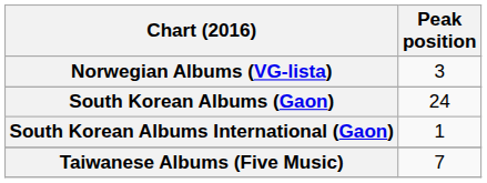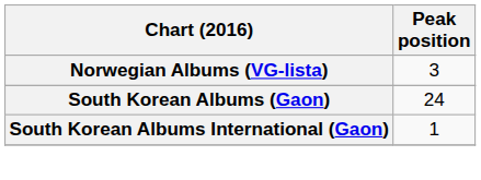- row: Taiwanese Albums (Five Music) | 7
